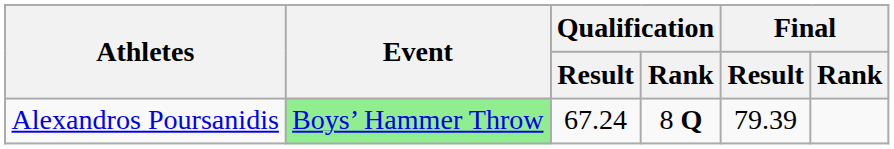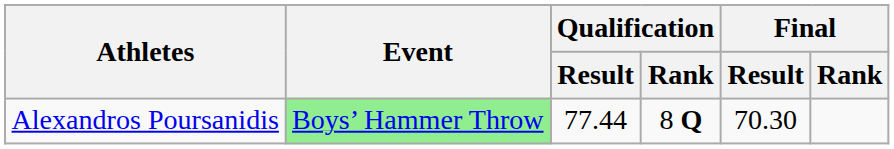Alexandros Poursanidis | Qualification / Result: 67.24 -> 77.44
Alexandros Poursanidis | Final / Result: 79.39 -> 70.30
